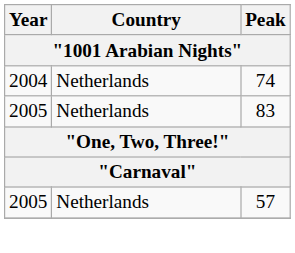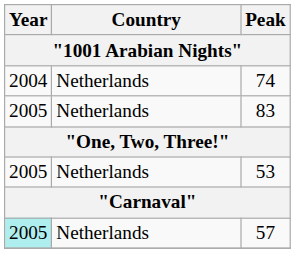+ row: 2005 | Netherlands | 53
57 | Year: no background -> paleturquoise background
